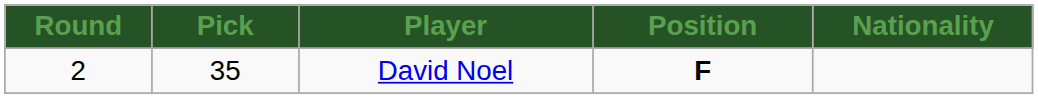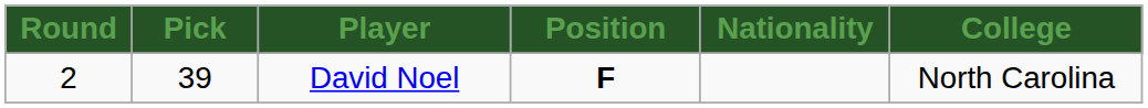+ column: College | North Carolina
David Noel | Pick: 35 -> 39
